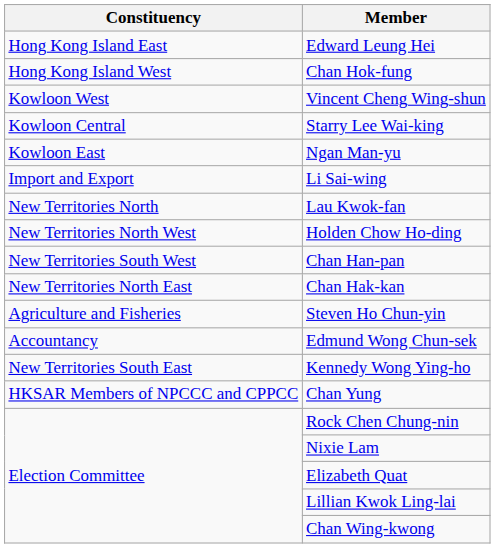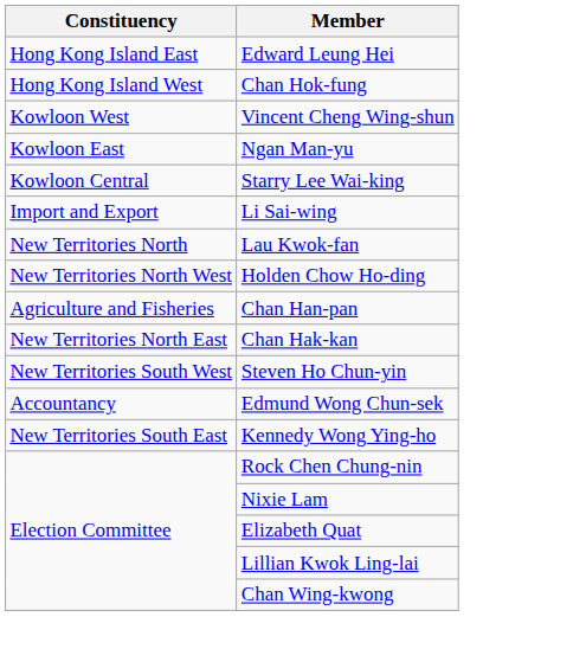rows swapped: Ngan Man-yu <-> Starry Lee Wai-king
Chan Han-pan | Constituency: New Territories South West -> Agriculture and Fisheries
Steven Ho Chun-yin | Constituency: Agriculture and Fisheries -> New Territories South West
- row: HKSAR Members of NPCCC and CPPCC | Chan Yung
